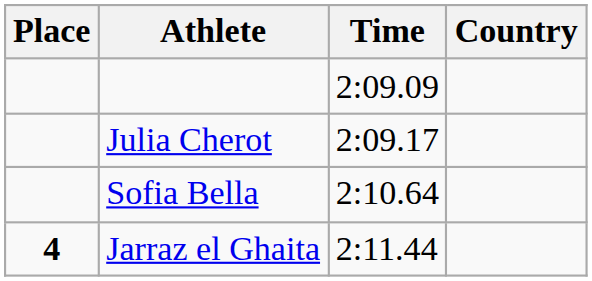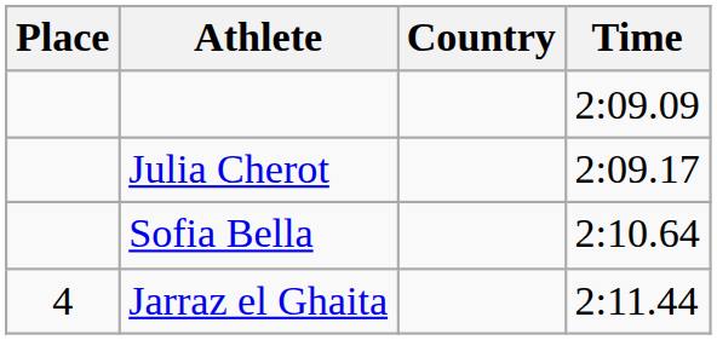columns swapped: Country <-> Time
Jarraz el Ghaita | Place: bold -> normal
